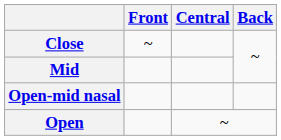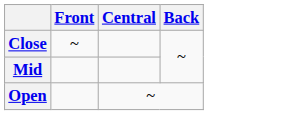- row: Open-mid nasal
